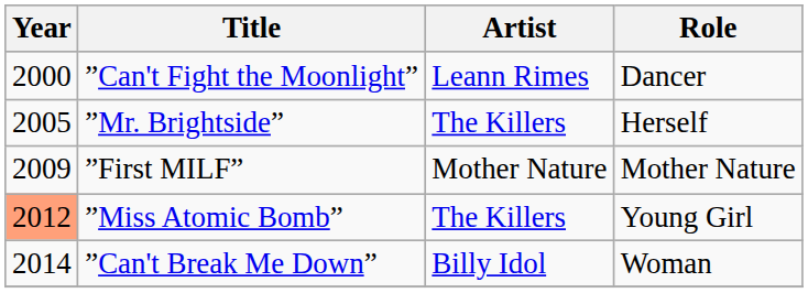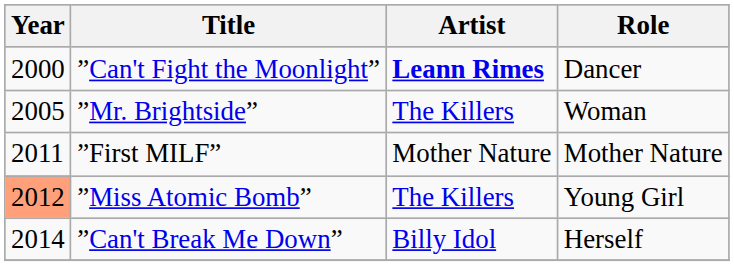”Can't Fight the Moonlight” | Artist: normal -> bold
”Mr. Brightside” | Role: Herself -> Woman
”First MILF” | Year: 2009 -> 2011
”Can't Break Me Down” | Role: Woman -> Herself
